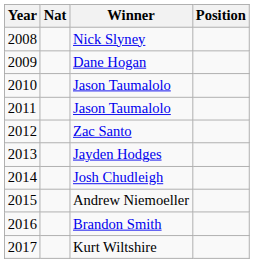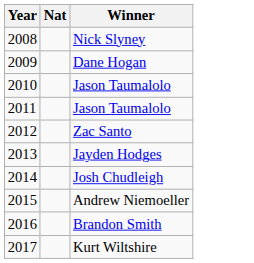- column: Position
